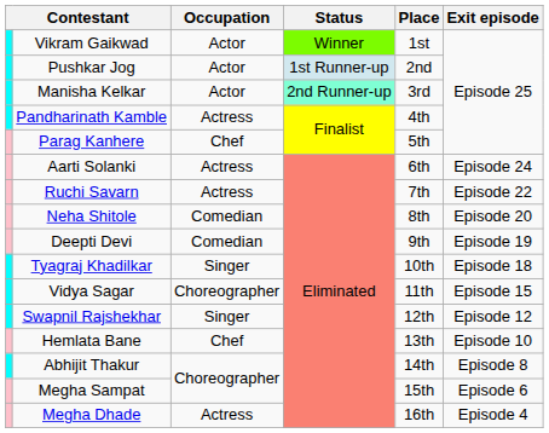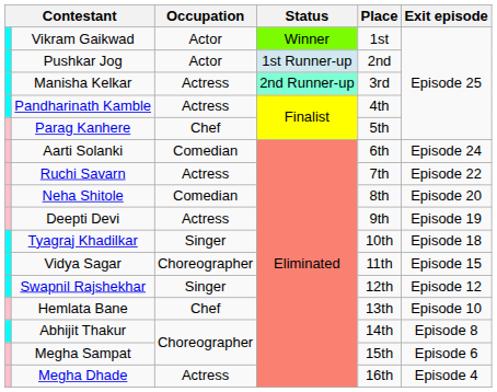Manisha Kelkar | Occupation: Actor -> Actress
Aarti Solanki | Occupation: Actress -> Comedian
Deepti Devi | Occupation: Comedian -> Actress
